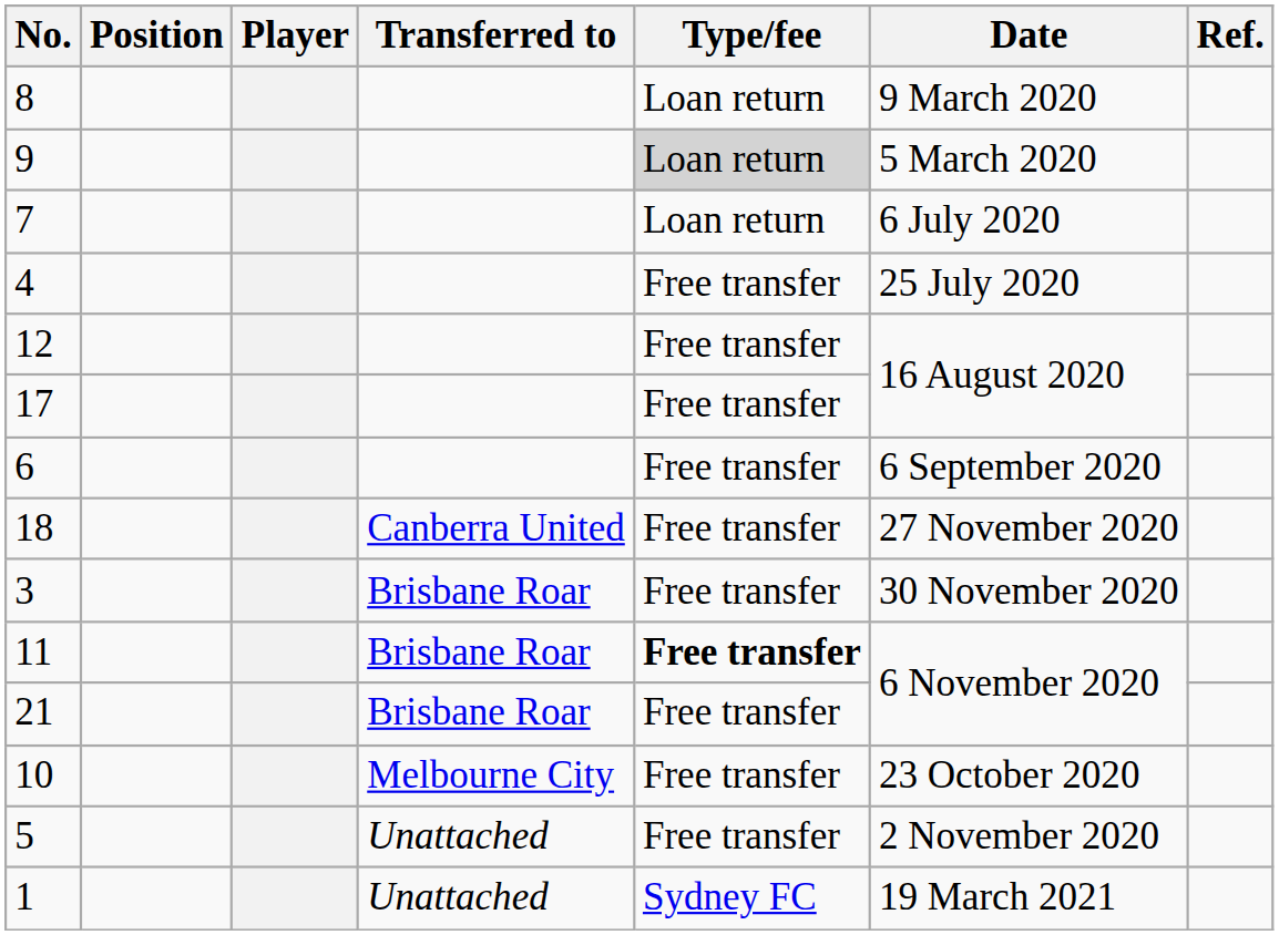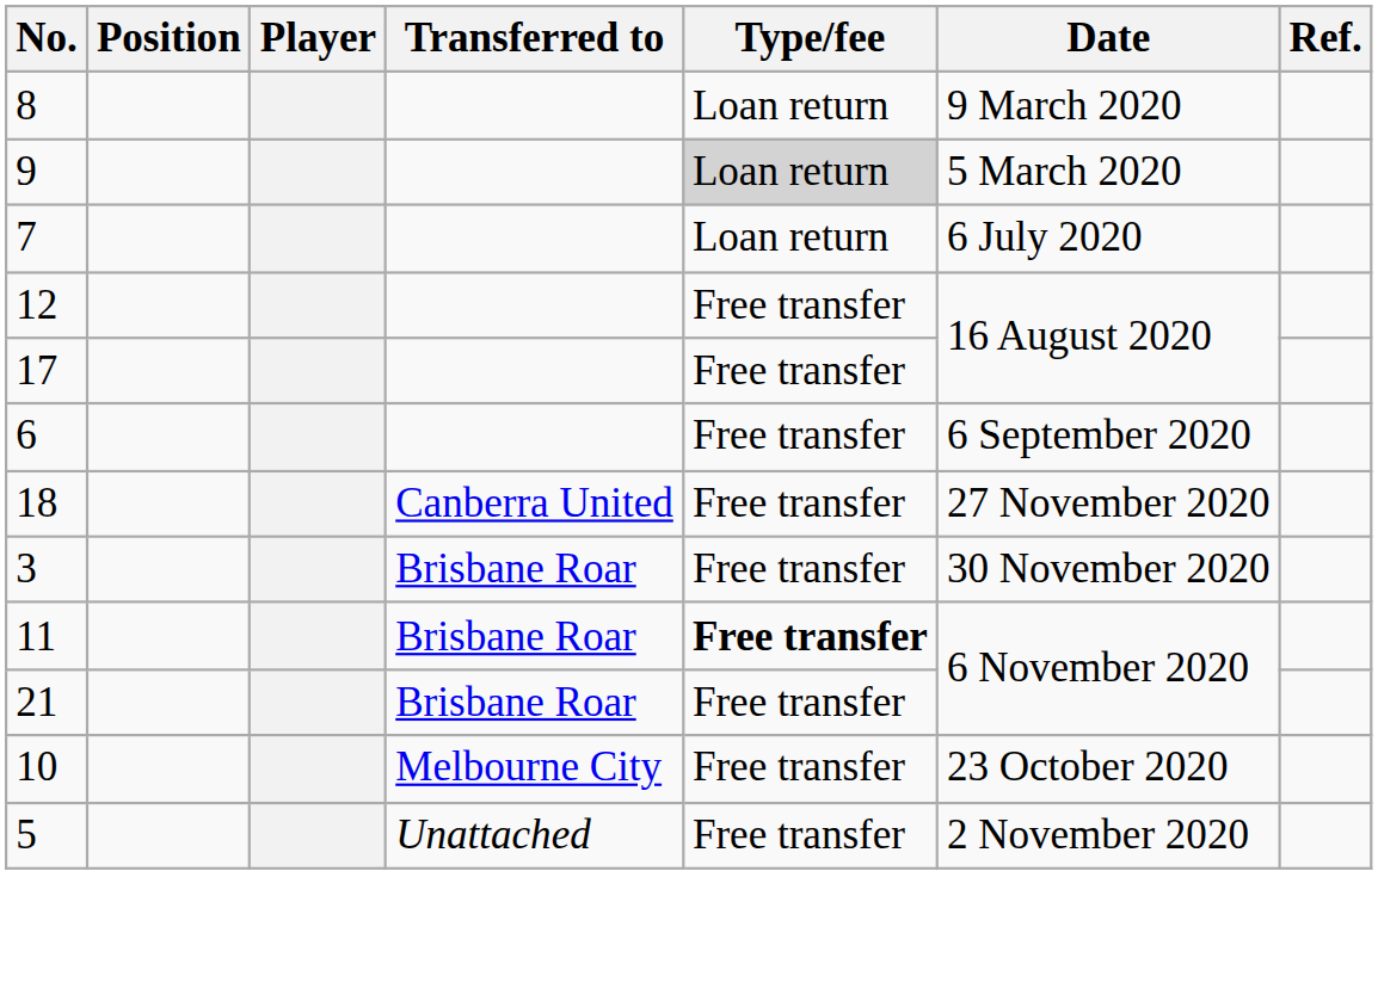- row: 4 | Free transfer | 25 July 2020
- row: 1 | Unattached | Sydney FC | 19 March 2021
